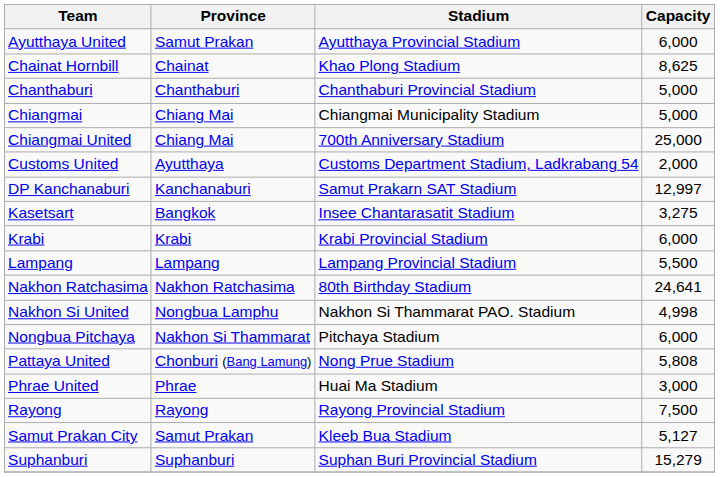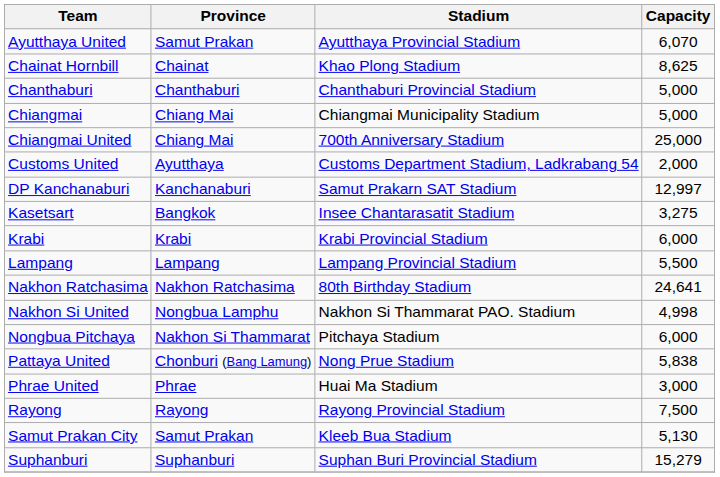Ayutthaya United | Capacity: 6,000 -> 6,070
Pattaya United | Capacity: 5,808 -> 5,838
Samut Prakan City | Capacity: 5,127 -> 5,130
